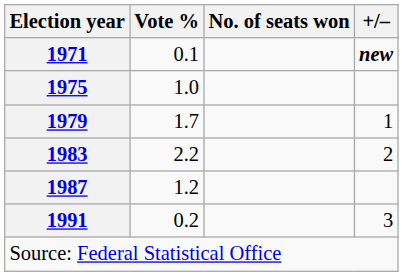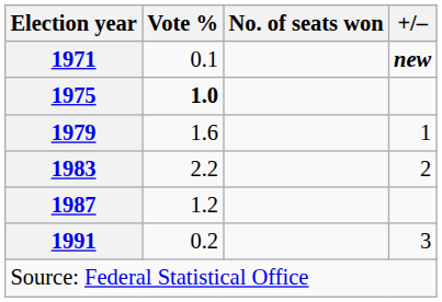1975 | Vote %: normal -> bold
1979 | Vote %: 1.7 -> 1.6
